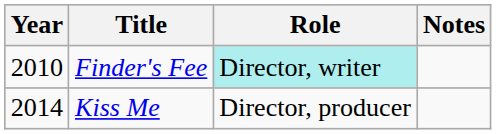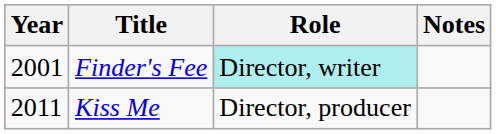Finder's Fee | Year: 2010 -> 2001
Kiss Me | Year: 2014 -> 2011
